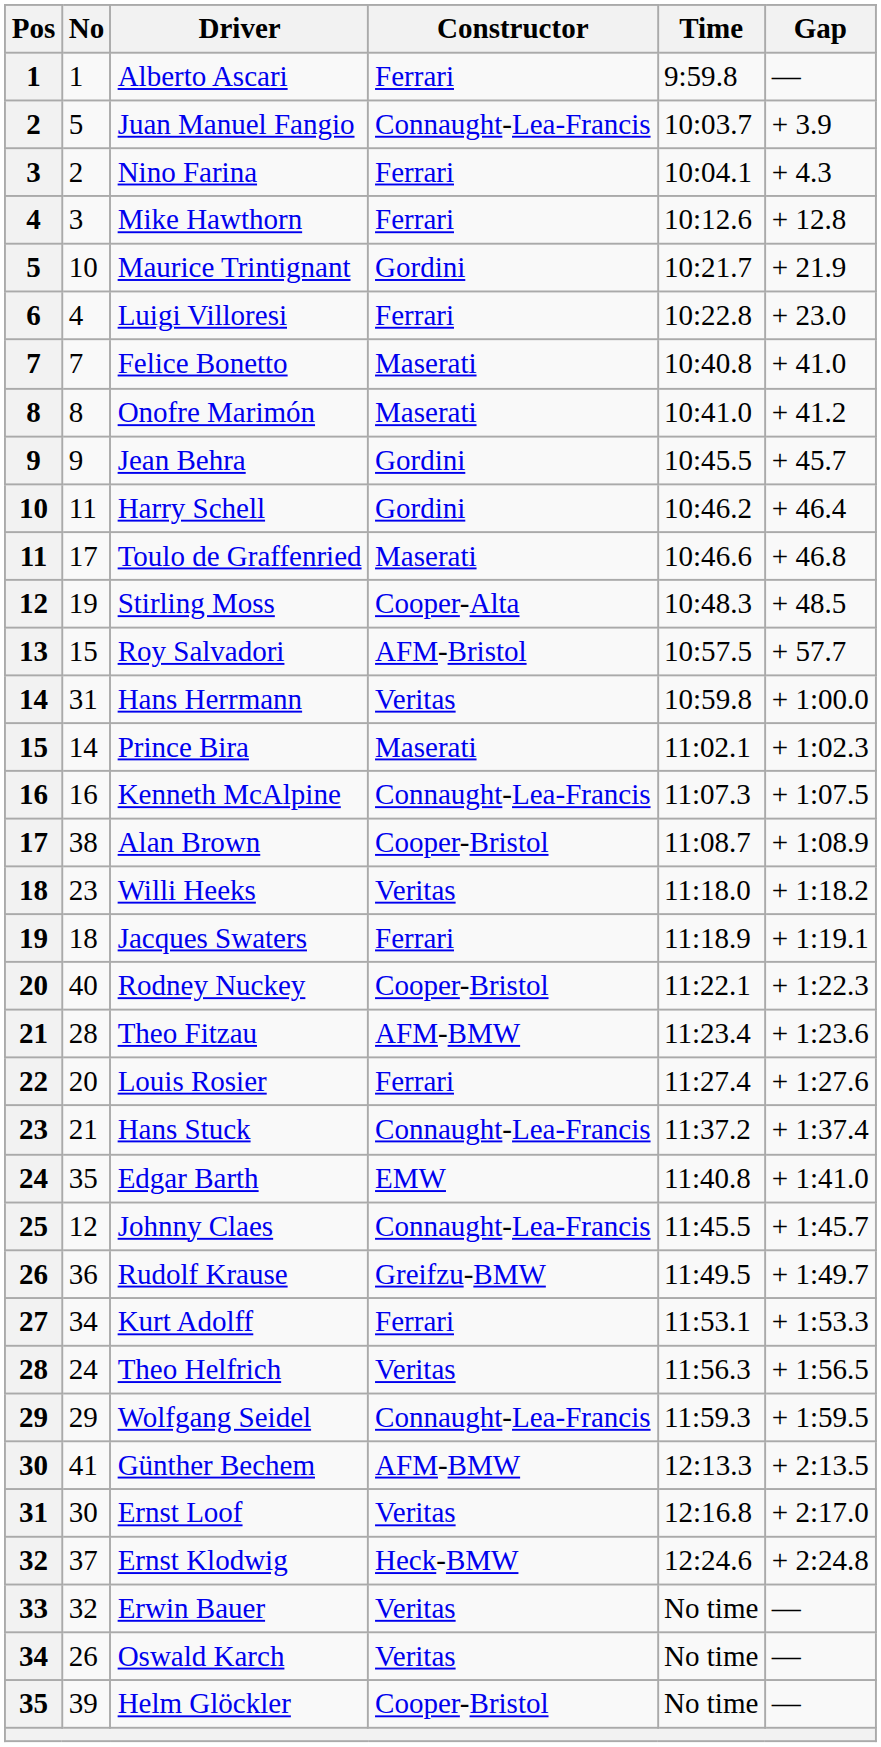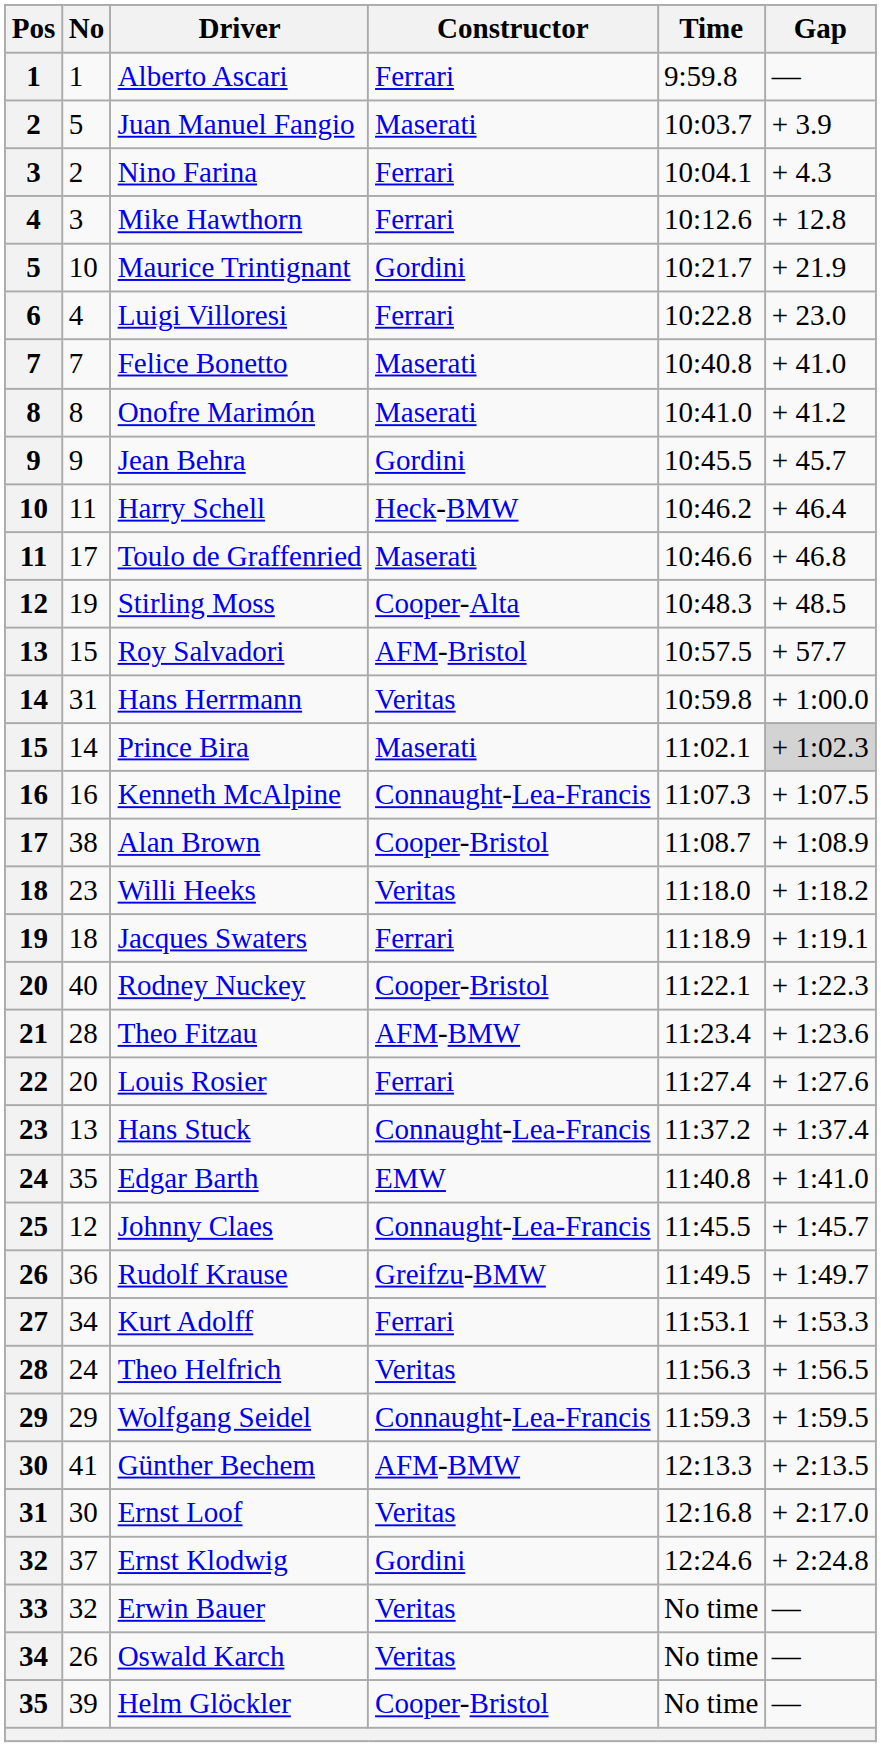Juan Manuel Fangio | Constructor: Connaught-Lea-Francis -> Maserati
Harry Schell | Constructor: Gordini -> Heck-BMW
Prince Bira | Gap: no background -> lightgrey background
Hans Stuck | No: 21 -> 13
Ernst Klodwig | Constructor: Heck-BMW -> Gordini
